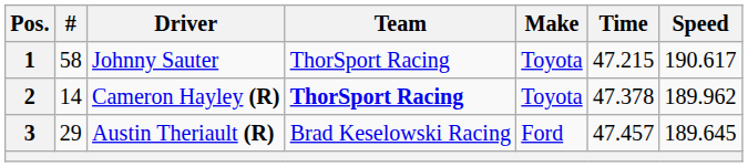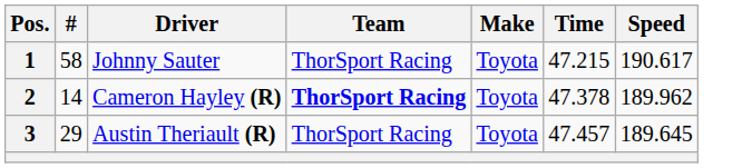3 | Team: Brad Keselowski Racing -> ThorSport Racing
3 | Make: Ford -> Toyota
